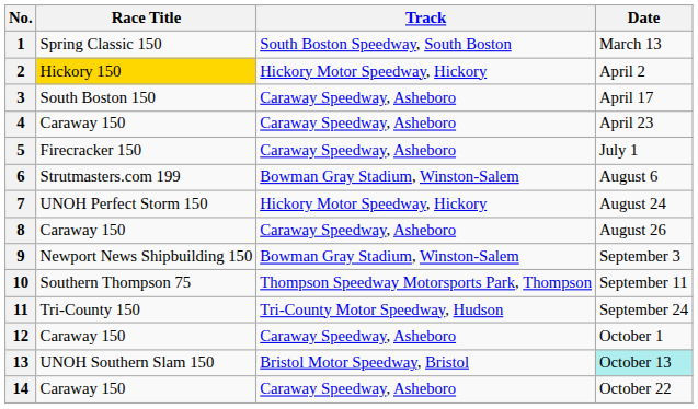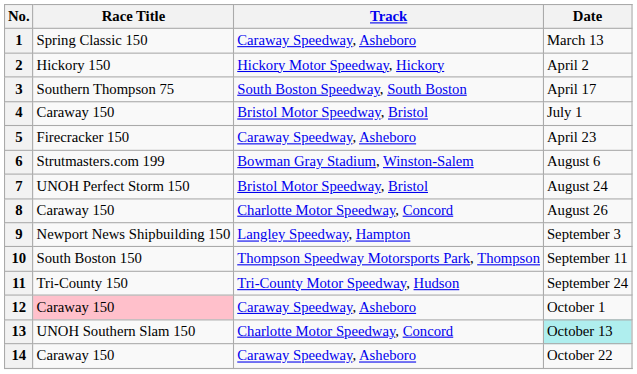1 | Track: South Boston Speedway, South Boston -> Caraway Speedway, Asheboro
2 | Race Title: gold background -> no background
3 | Race Title: South Boston 150 -> Southern Thompson 75
3 | Track: Caraway Speedway, Asheboro -> South Boston Speedway, South Boston
4 | Track: Caraway Speedway, Asheboro -> Bristol Motor Speedway, Bristol
4 | Date: April 23 -> July 1
5 | Date: July 1 -> April 23
7 | Track: Hickory Motor Speedway, Hickory -> Bristol Motor Speedway, Bristol
8 | Track: Caraway Speedway, Asheboro -> Charlotte Motor Speedway, Concord
9 | Track: Bowman Gray Stadium, Winston-Salem -> Langley Speedway, Hampton
10 | Race Title: Southern Thompson 75 -> South Boston 150
12 | Race Title: no background -> pink background
13 | Track: Bristol Motor Speedway, Bristol -> Charlotte Motor Speedway, Concord
